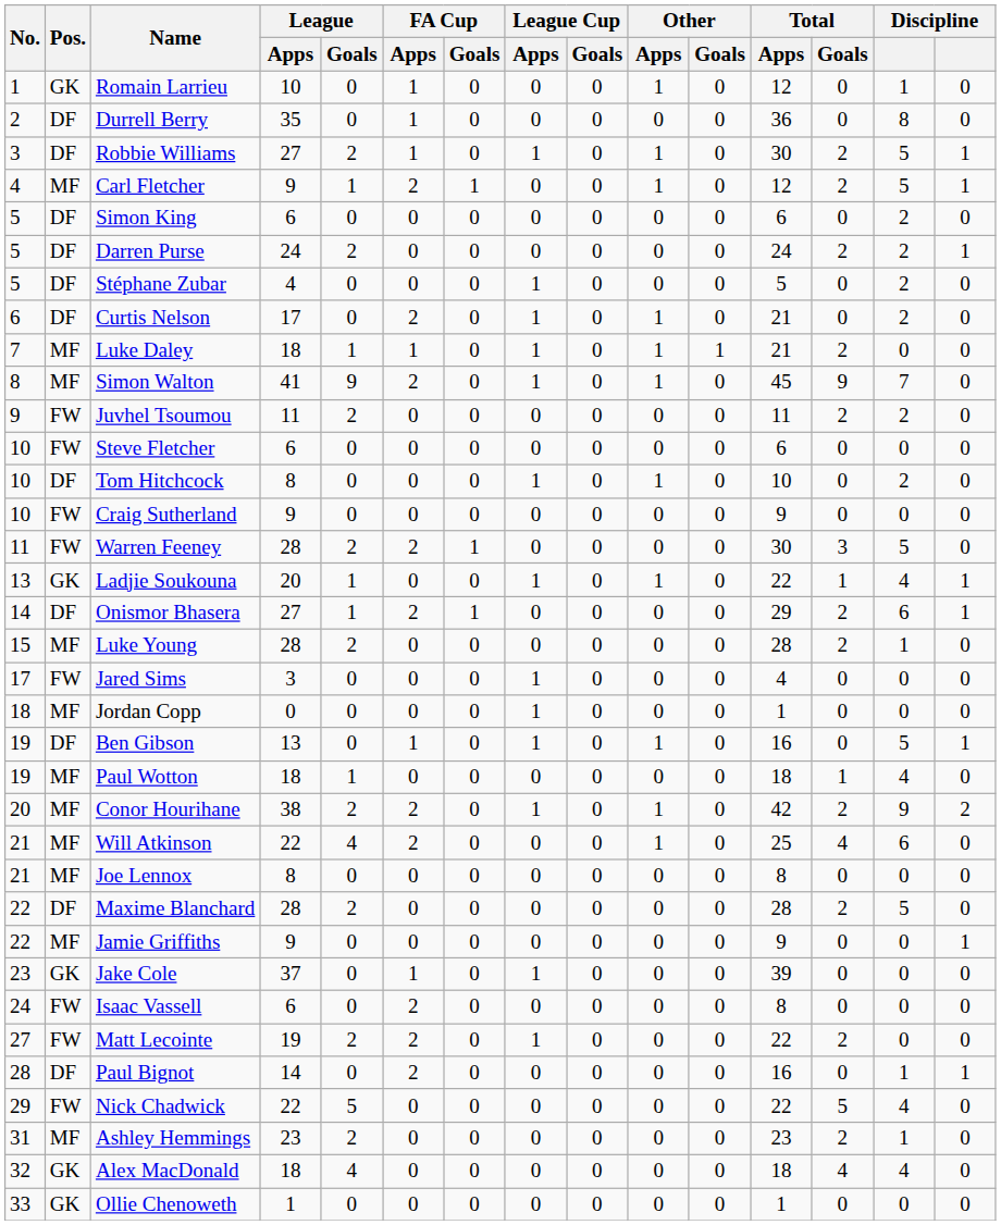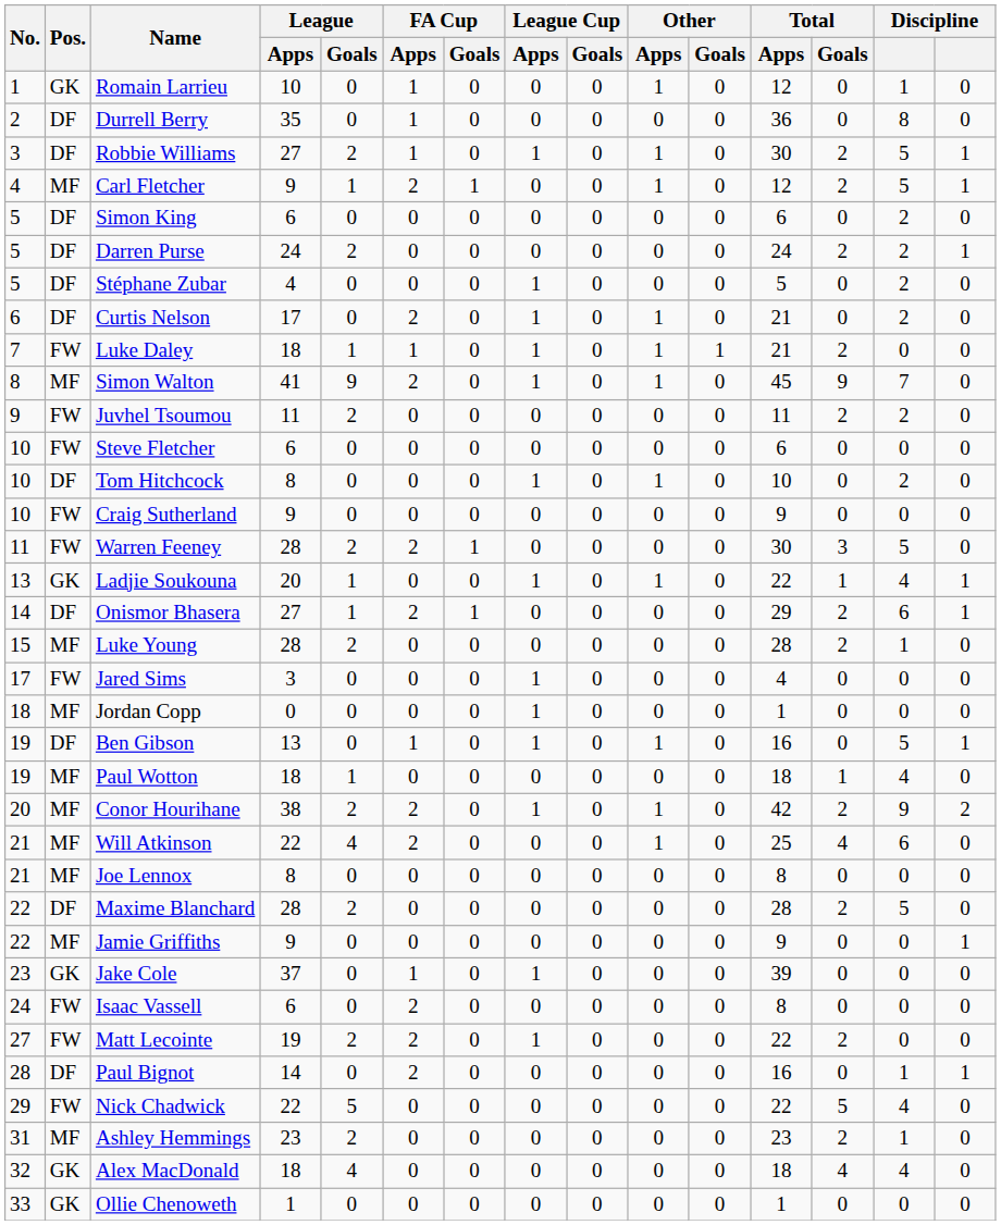Luke Daley | Pos.: MF -> FW
